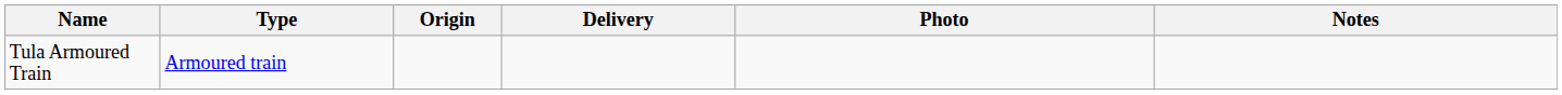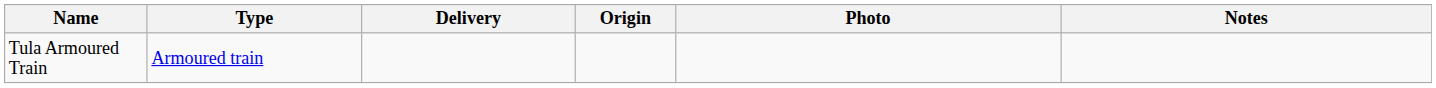columns swapped: Origin <-> Delivery
